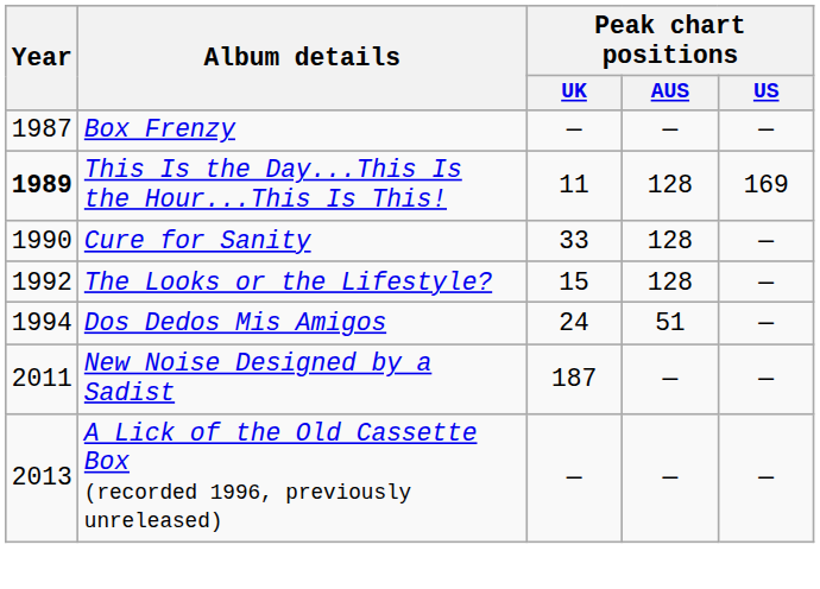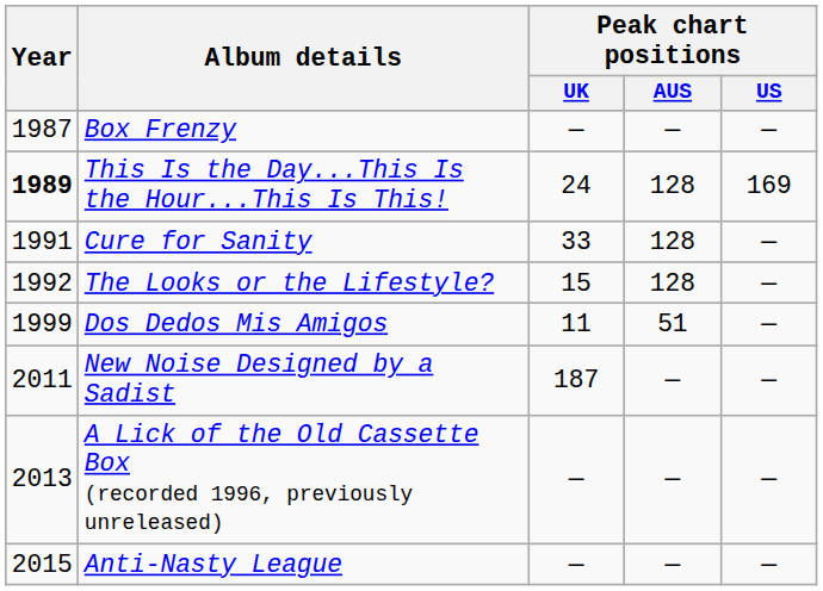This Is the Day...This Is the Hour...This Is This! | Peak chart positions / UK: 11 -> 24
Cure for Sanity | Year: 1990 -> 1991
Dos Dedos Mis Amigos | Year: 1994 -> 1999
Dos Dedos Mis Amigos | Peak chart positions / UK: 24 -> 11
+ row: 2015 | Anti-Nasty League | — | — | —
